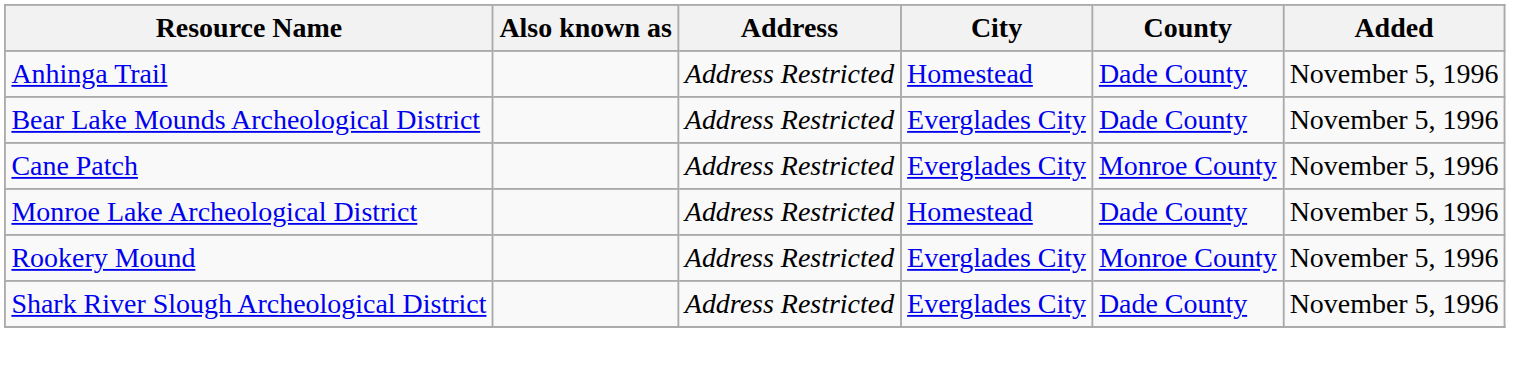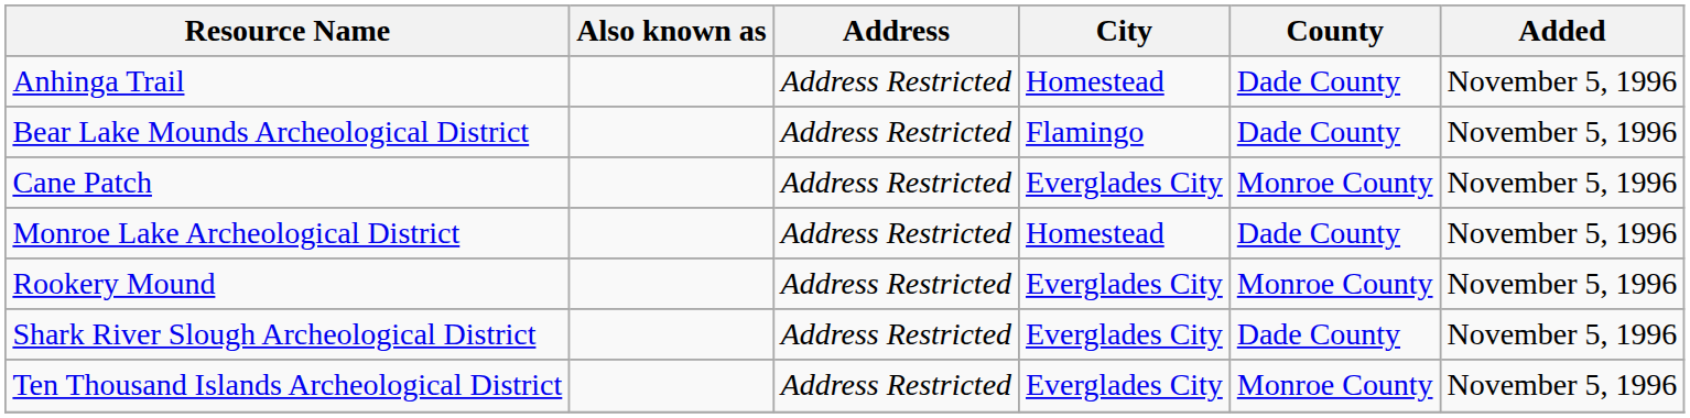Bear Lake Mounds Archeological District | City: Everglades City -> Flamingo
+ row: Ten Thousand Islands Archeological District | Address Restricted | Everglades City | Monroe County | November 5, 1996
